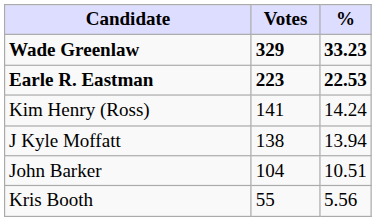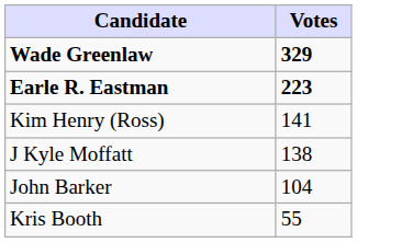- column: % | 33.23 | 22.53 | 14.24 | 13.94 | 10.51 | 5.56
